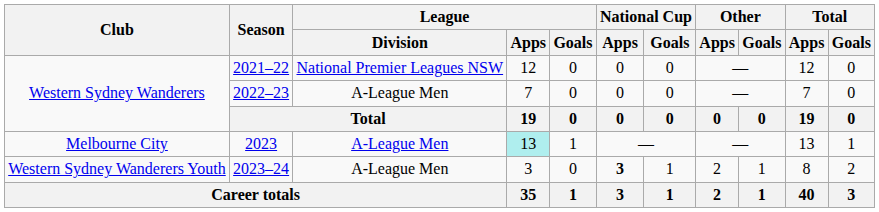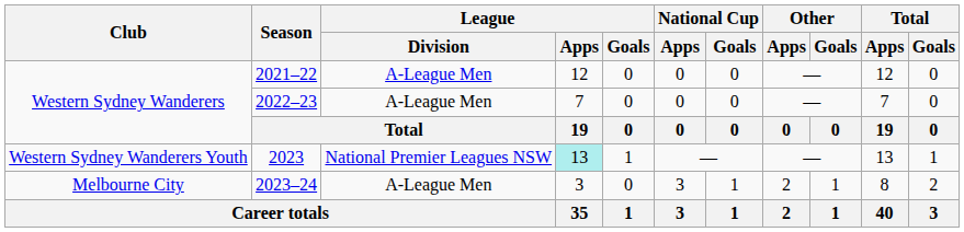2021–22 | League / Division: National Premier Leagues NSW -> A-League Men
2023 | Club: Melbourne City -> Western Sydney Wanderers Youth
2023 | League / Division: A-League Men -> National Premier Leagues NSW
2023–24 | Club: Western Sydney Wanderers Youth -> Melbourne City
2023–24 | National Cup / Apps: bold -> normal
